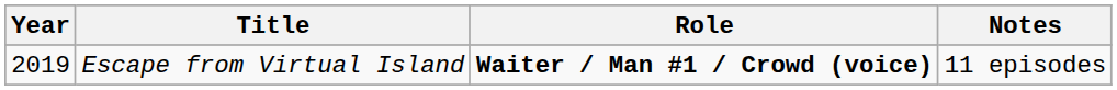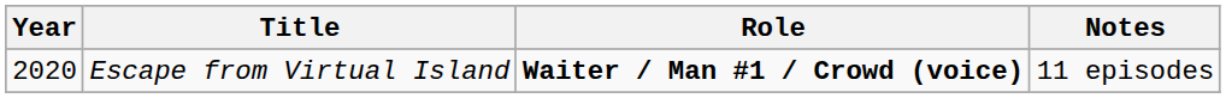Escape from Virtual Island | Year: 2019 -> 2020
